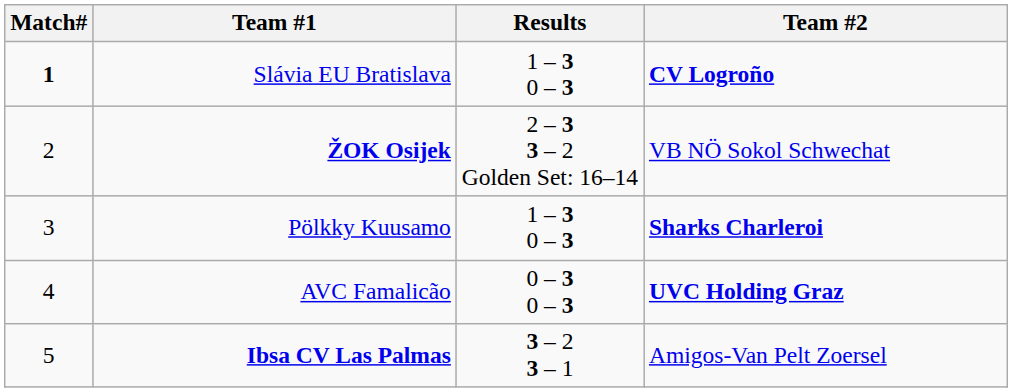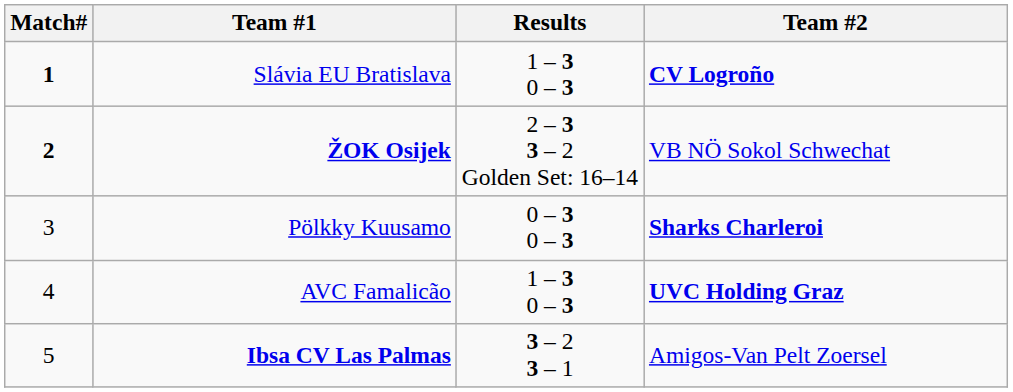ŽOK Osijek | Match#: normal -> bold
Pölkky Kuusamo | Results: 1 – 3 0 – 3 -> 0 – 3 0 – 3
AVC Famalicão | Results: 0 – 3 0 – 3 -> 1 – 3 0 – 3
